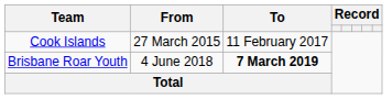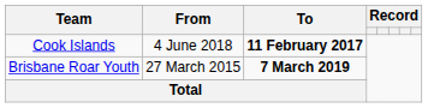Cook Islands | From: 27 March 2015 -> 4 June 2018
Cook Islands | To: normal -> bold
Brisbane Roar Youth | From: 4 June 2018 -> 27 March 2015
